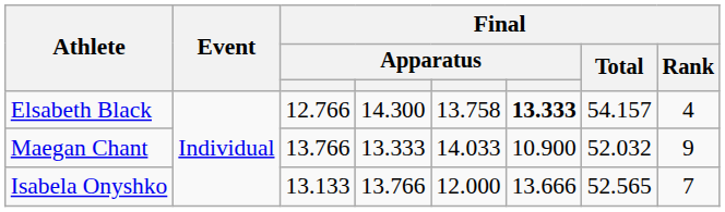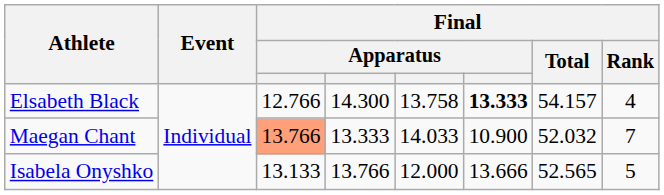Maegan Chant | column 3: no background -> lightsalmon background
Maegan Chant | Final / Rank: 9 -> 7
Isabela Onyshko | Final / Rank: 7 -> 5
